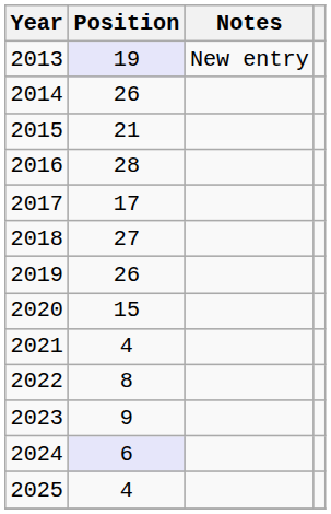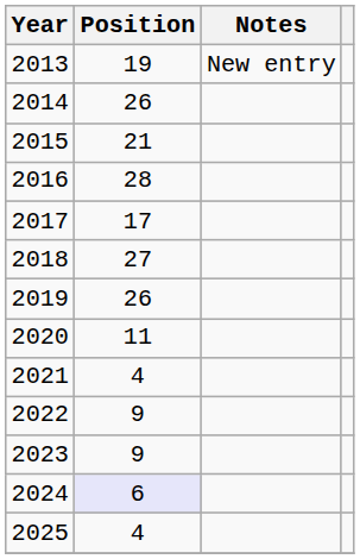2013 | Position: lavender background -> no background
2020 | Position: 15 -> 11
2022 | Position: 8 -> 9
